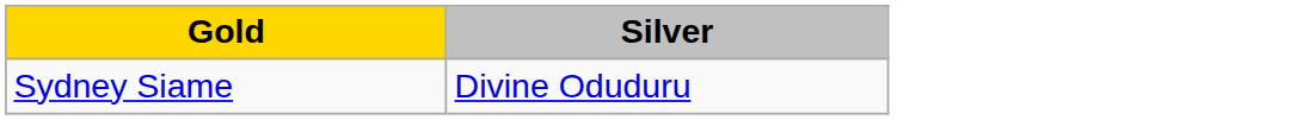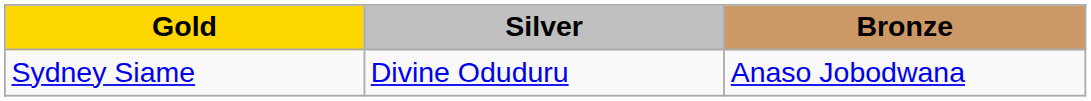+ column: Bronze | Anaso Jobodwana
